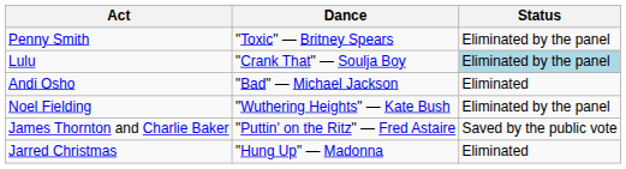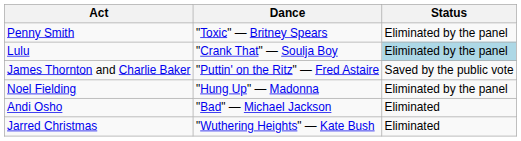rows swapped: Andi Osho <-> James Thornton and Charlie Baker
Noel Fielding | Dance: "Wuthering Heights" — Kate Bush -> "Hung Up" — Madonna
Jarred Christmas | Dance: "Hung Up" — Madonna -> "Wuthering Heights" — Kate Bush
